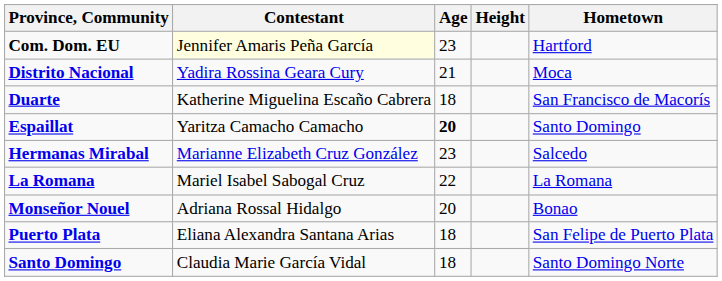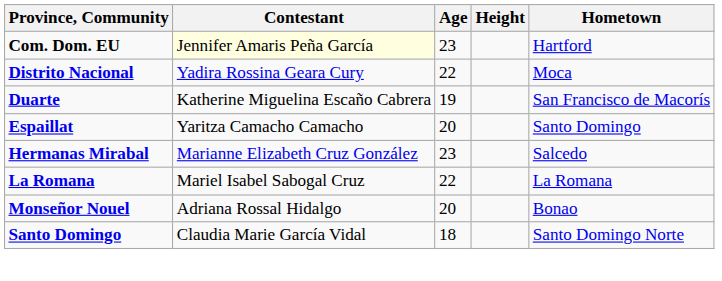Distrito Nacional | Age: 21 -> 22
Duarte | Age: 18 -> 19
Espaillat | Age: bold -> normal
- row: Puerto Plata | Eliana Alexandra Santana Arias | 18 | San Felipe de Puerto Plata
